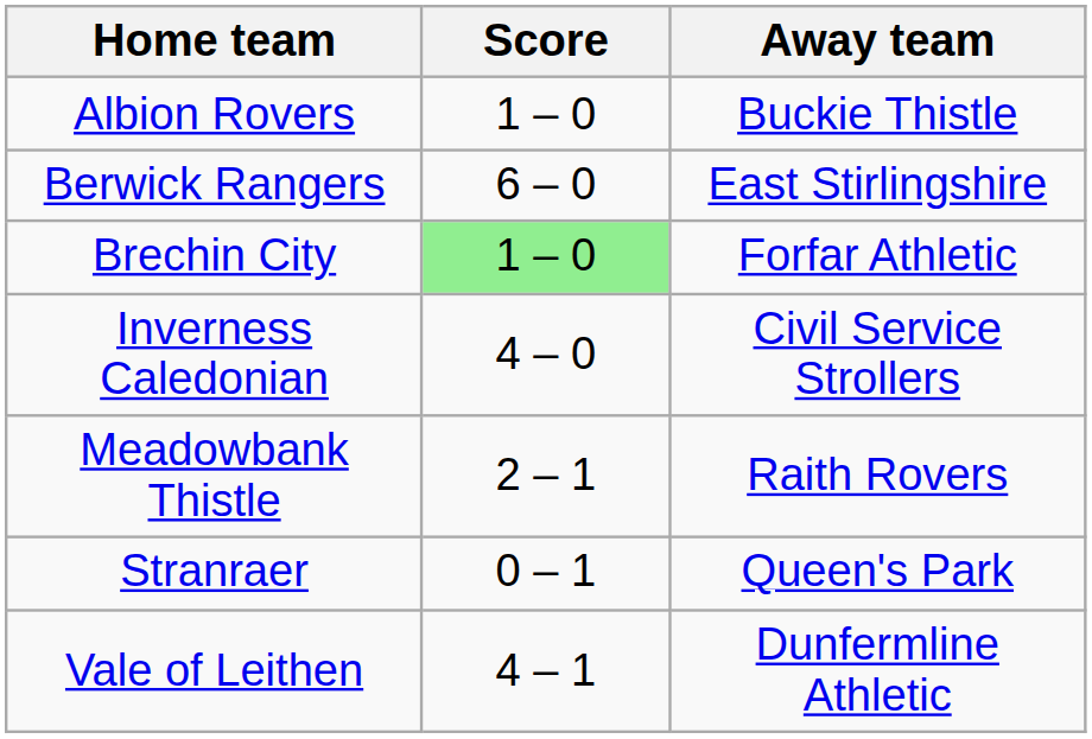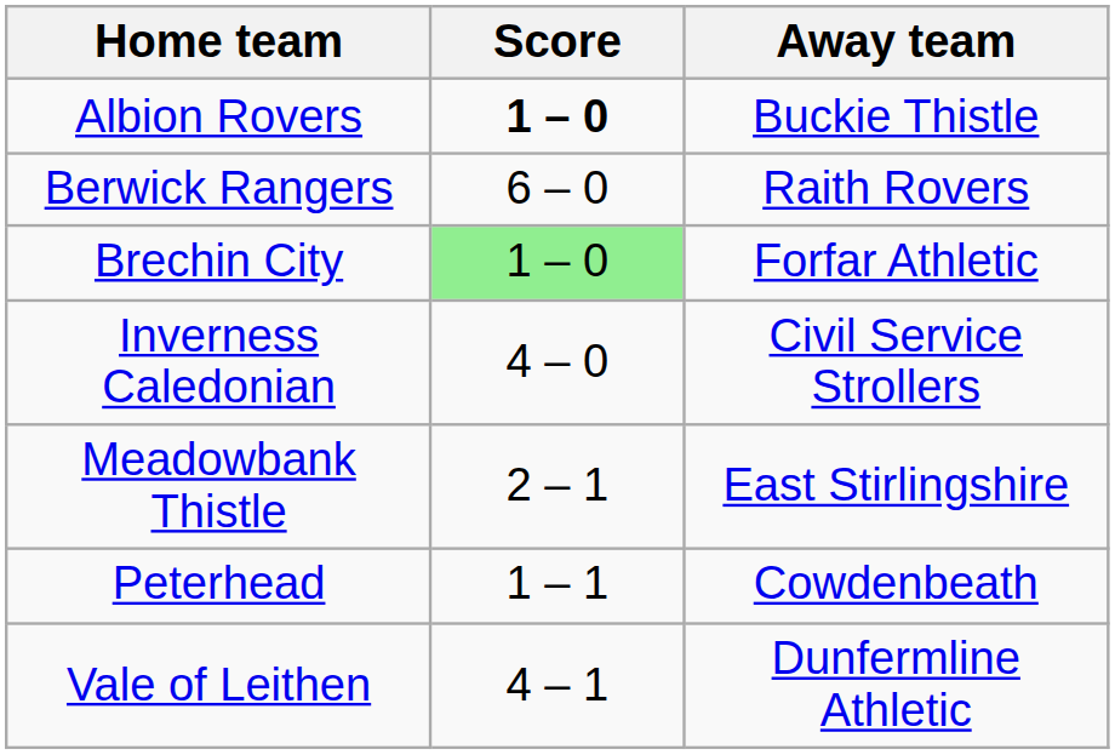Albion Rovers | Score: normal -> bold
Berwick Rangers | Away team: East Stirlingshire -> Raith Rovers
Meadowbank Thistle | Away team: Raith Rovers -> East Stirlingshire
+ row: Peterhead | 1 – 1 | Cowdenbeath
- row: Stranraer | 0 – 1 | Queen's Park
